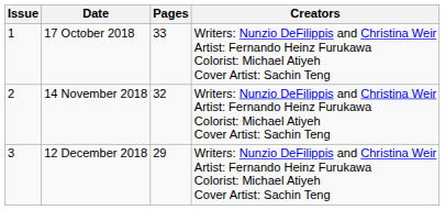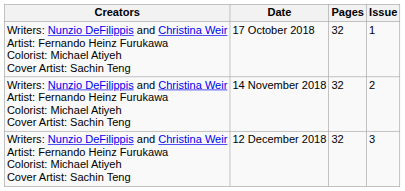columns swapped: Issue <-> Creators
17 October 2018 | Pages: 33 -> 32
12 December 2018 | Pages: 29 -> 32
